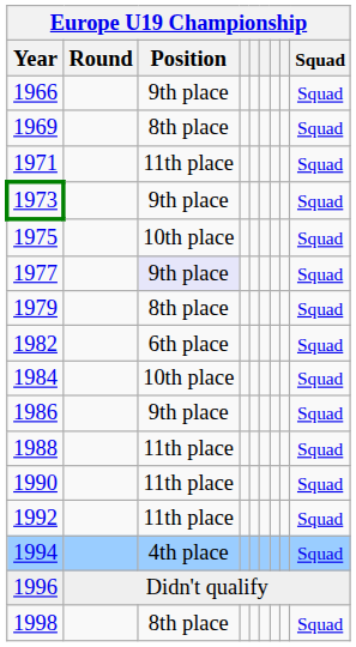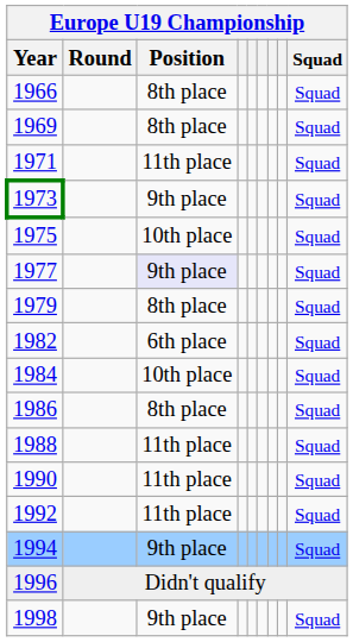1966 | Position: 9th place -> 8th place
1986 | Position: 9th place -> 8th place
1994 | Position: 4th place -> 9th place
1998 | Position: 8th place -> 9th place
